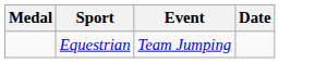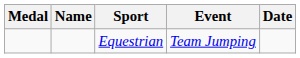+ column: Name
